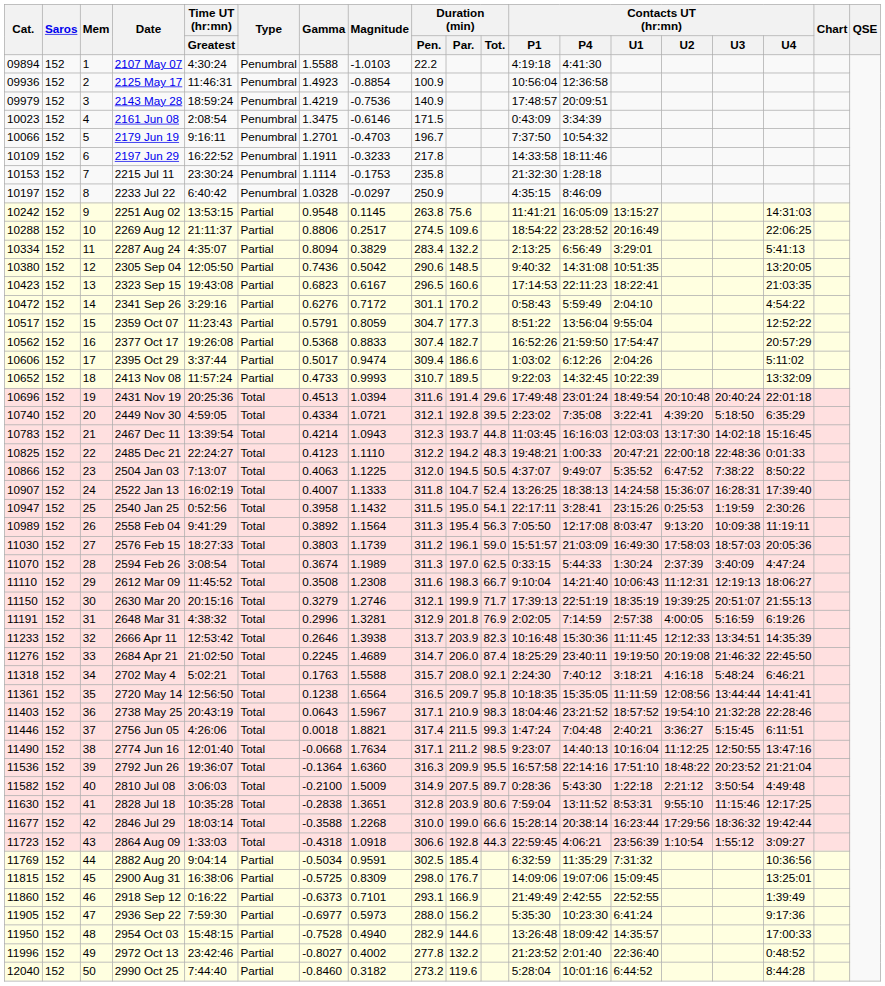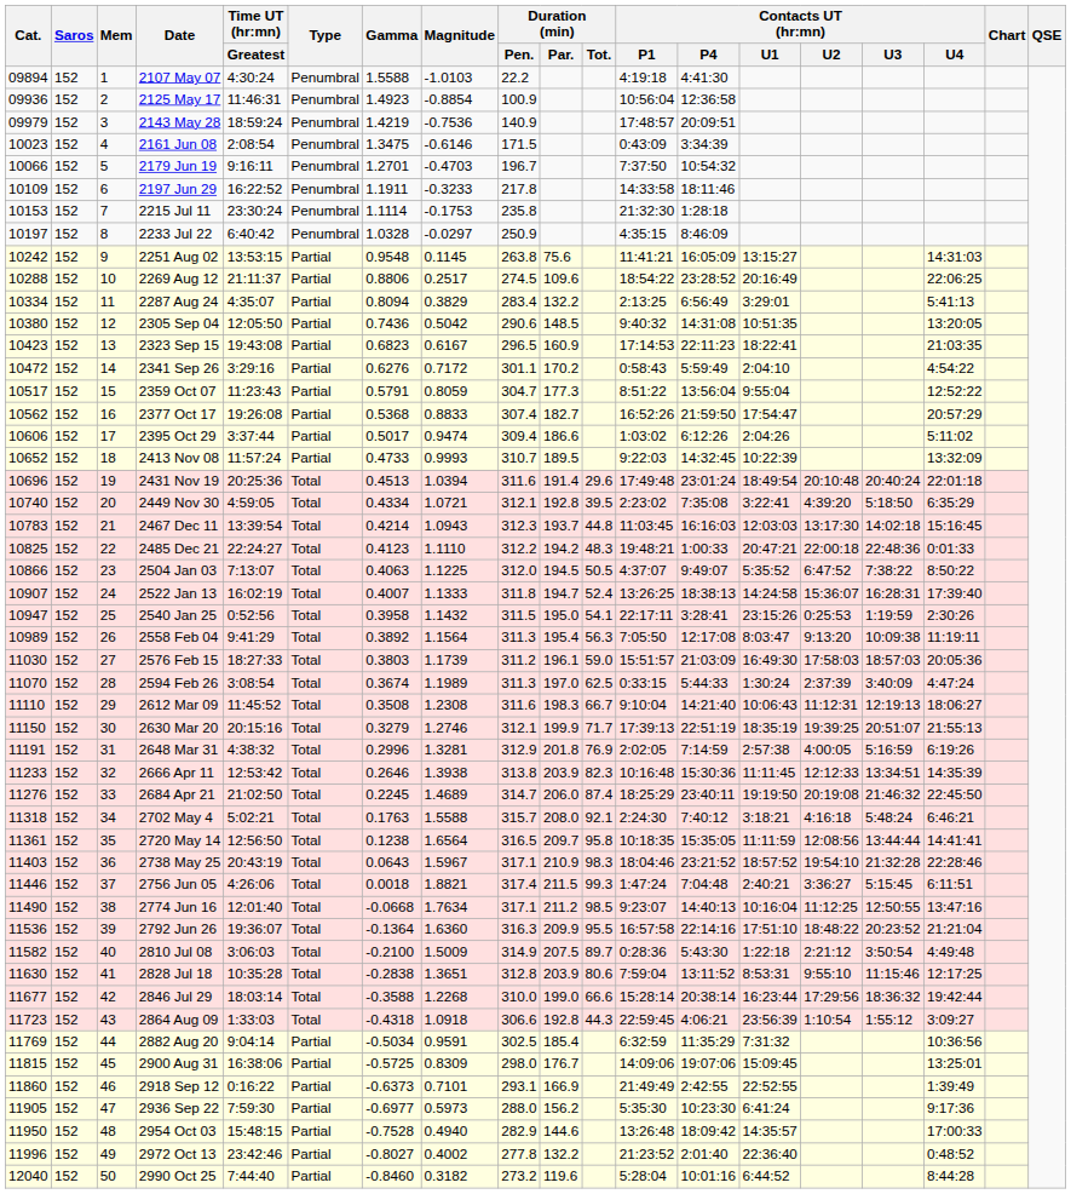2323 Sep 15 | Duration (min) / Par.: 160.6 -> 160.9
2522 Jan 13 | Duration (min) / Par.: 104.7 -> 194.7
2666 Apr 11 | Duration (min) / Pen.: 313.7 -> 313.8
